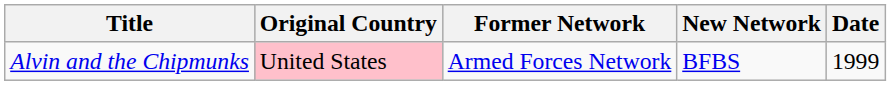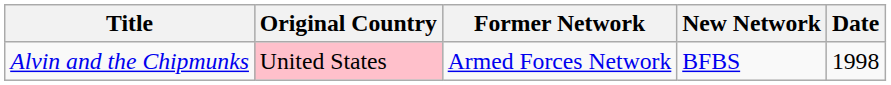Alvin and the Chipmunks | Date: 1999 -> 1998
